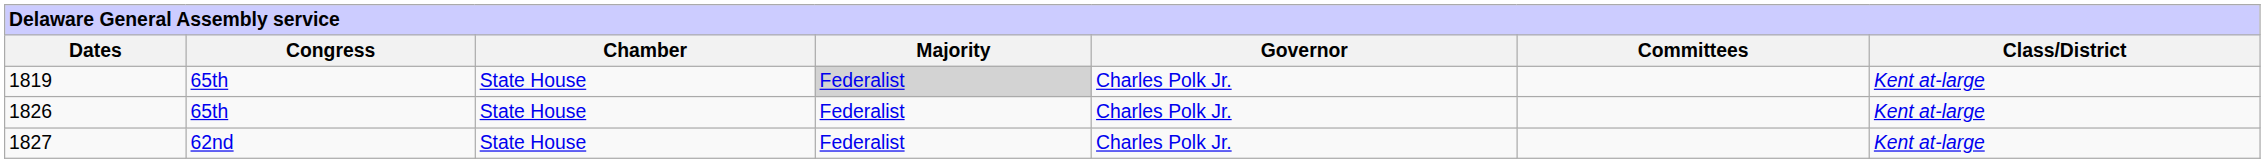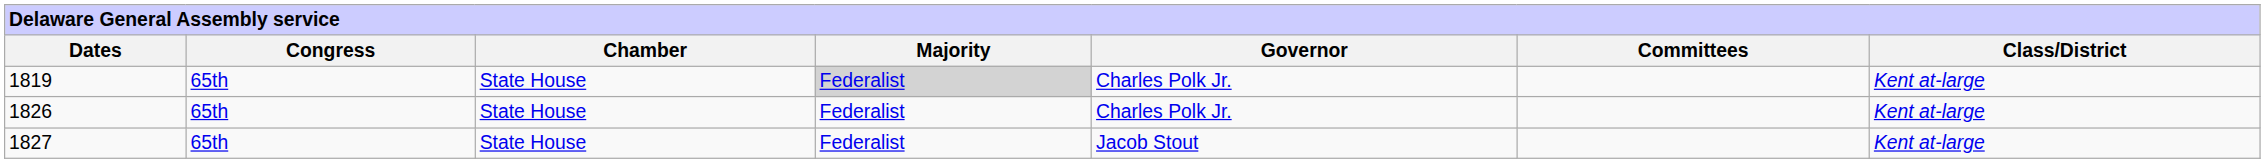1827 | Congress: 62nd -> 65th
1827 | Governor: Charles Polk Jr. -> Jacob Stout
